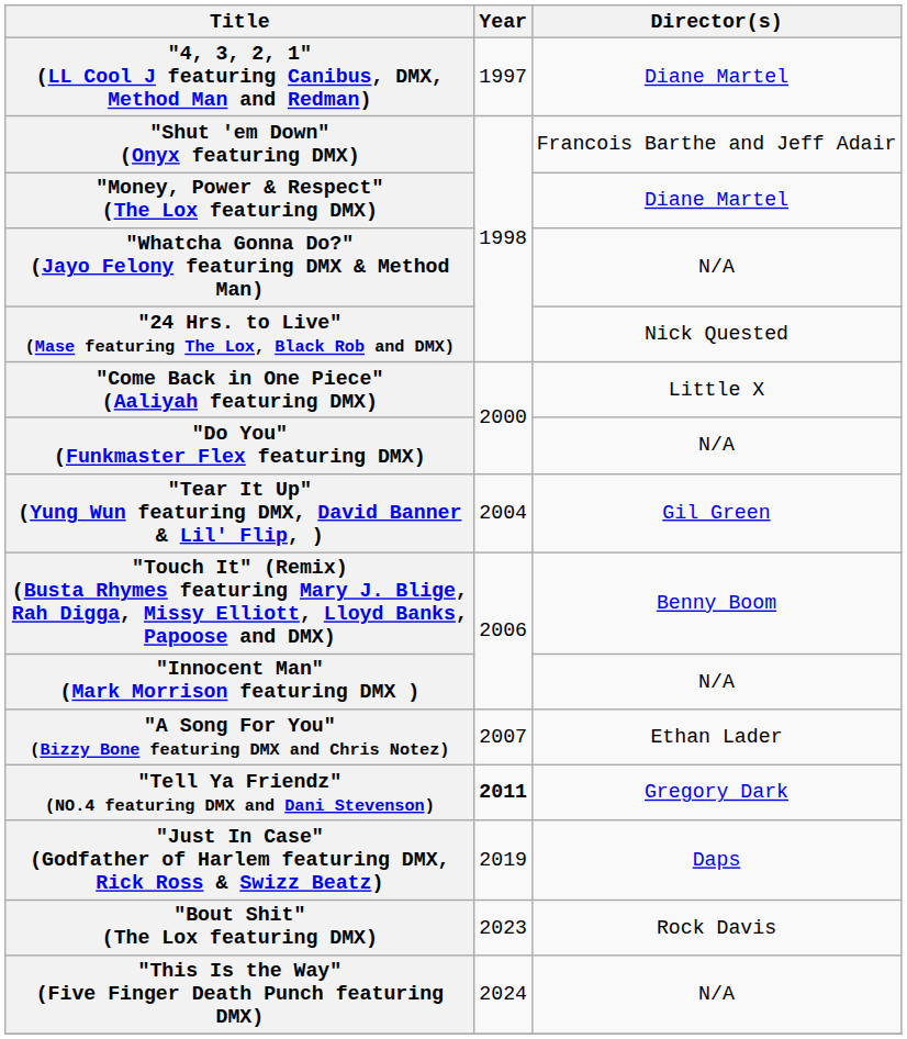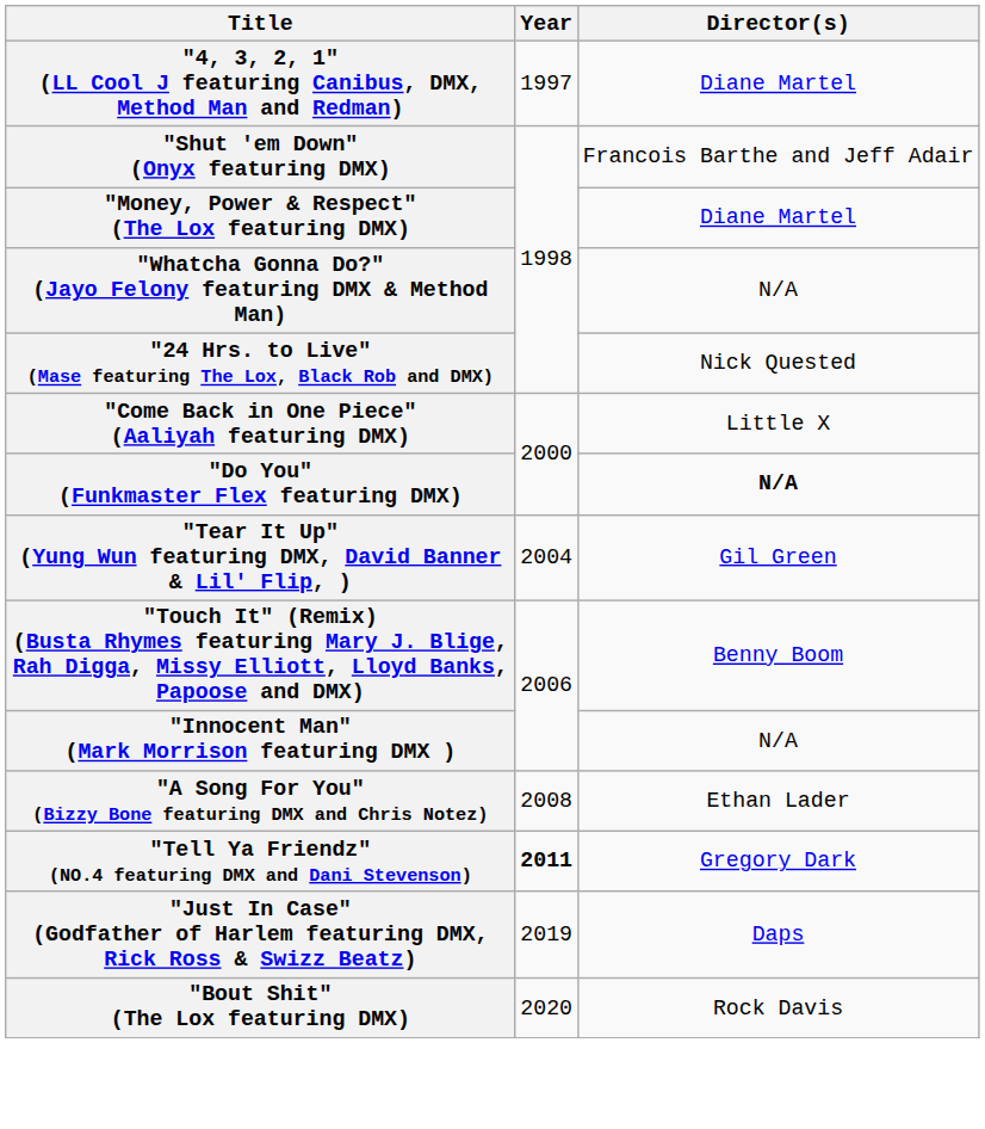"Do You" (Funkmaster Flex featuring DMX) | Director(s): normal -> bold
"A Song For You" (Bizzy Bone featuring DMX and Chris Notez) | Year: 2007 -> 2008
"Bout Shit" (The Lox featuring DMX) | Year: 2023 -> 2020
- row: "This Is the Way" (Five Finger Death Punch featuring DMX) | 2024 | N/A
